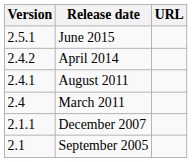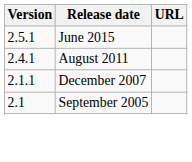- row: 2.4.2 | April 2014
- row: 2.4 | March 2011
